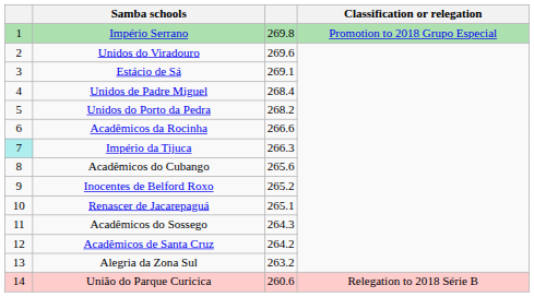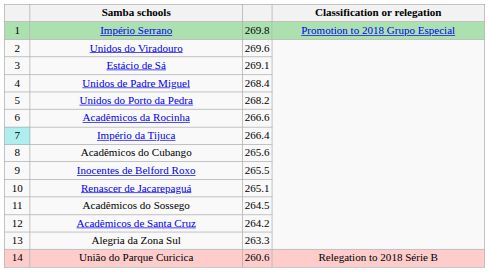Império da Tijuca | column 3: 266.3 -> 266.4
Inocentes de Belford Roxo | column 3: 265.2 -> 265.5
Acadêmicos do Sossego | column 3: 264.3 -> 264.5
Alegria da Zona Sul | column 3: 263.2 -> 263.3
